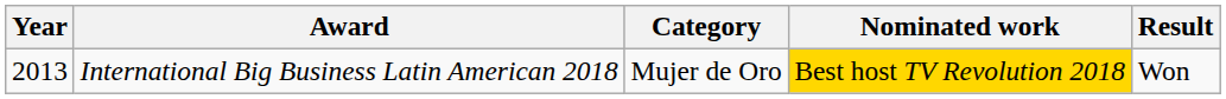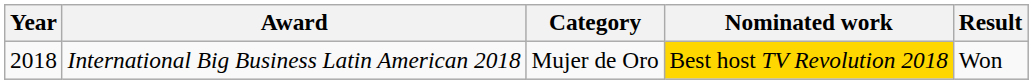International Big Business Latin American 2018 | Year: 2013 -> 2018
